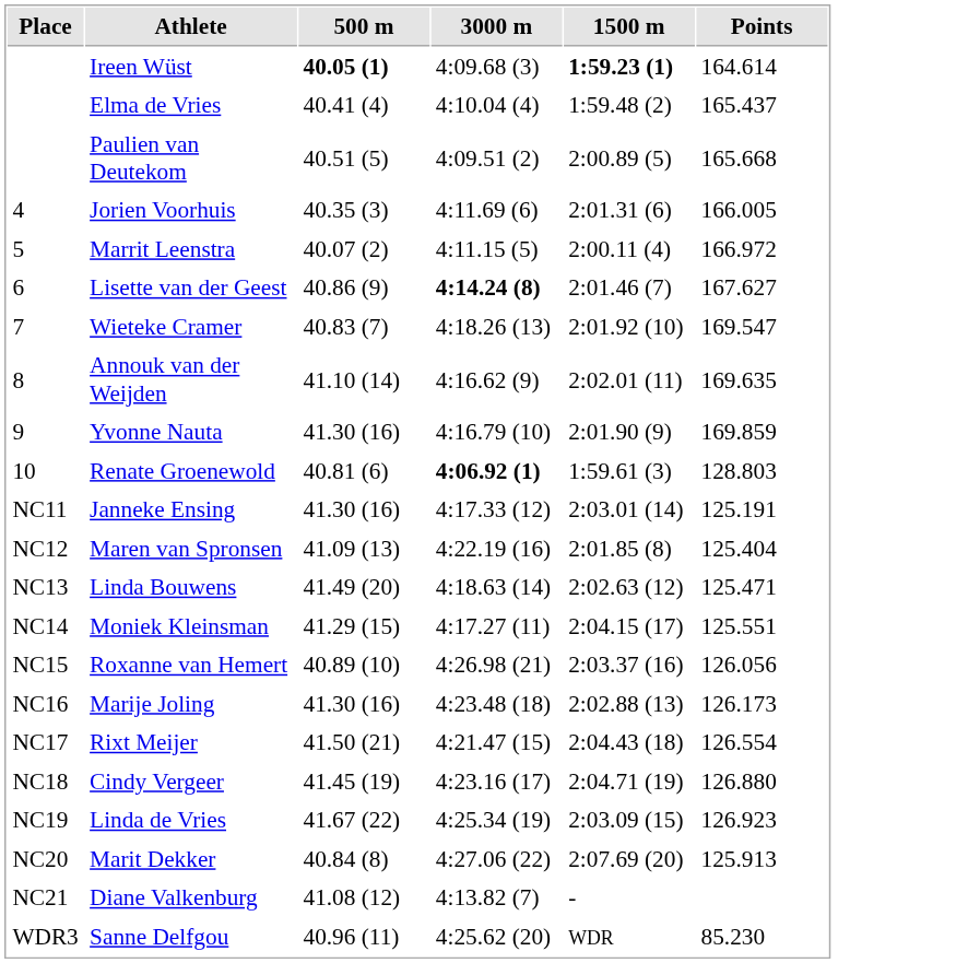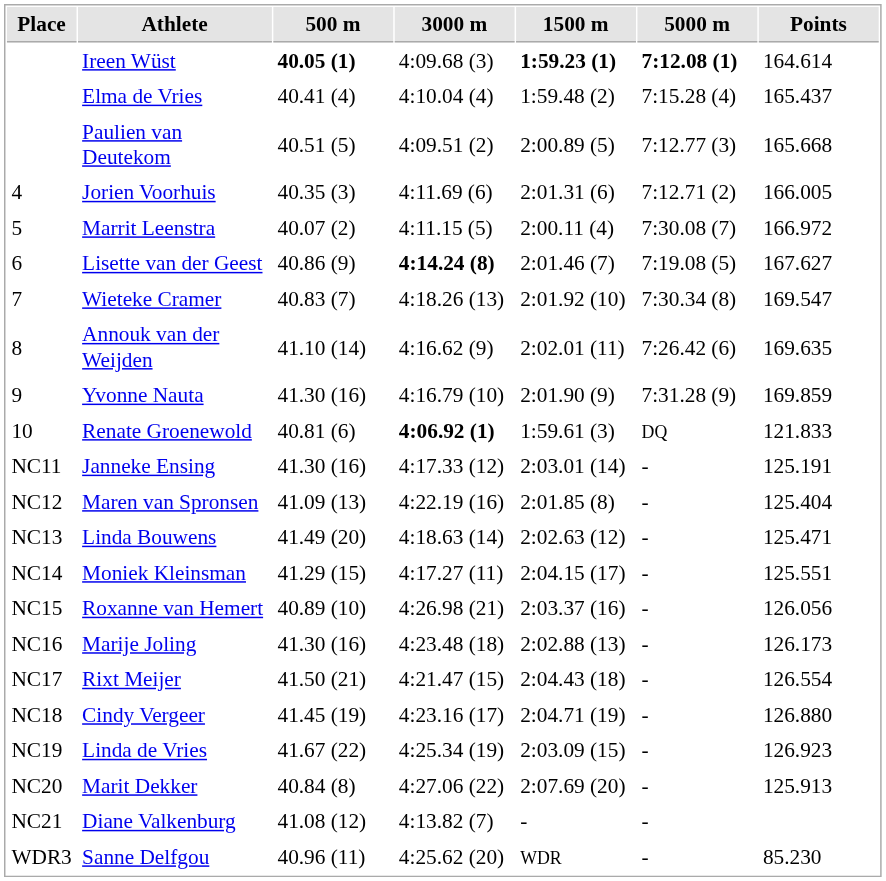+ column: 5000 m | 7:12.08 (1) | 7:15.28 (4) | 7:12.77 (3) | 7:12.71 (2) | 7:30.08 (7) | 7:19.08 (5) | 7:30.34 (8) | 7:26.42 (6) | 7:31.28 (9) | DQ | - | - | - | - | - | - | - | - | - | - | - | -
Renate Groenewold | Points: 128.803 -> 121.833
